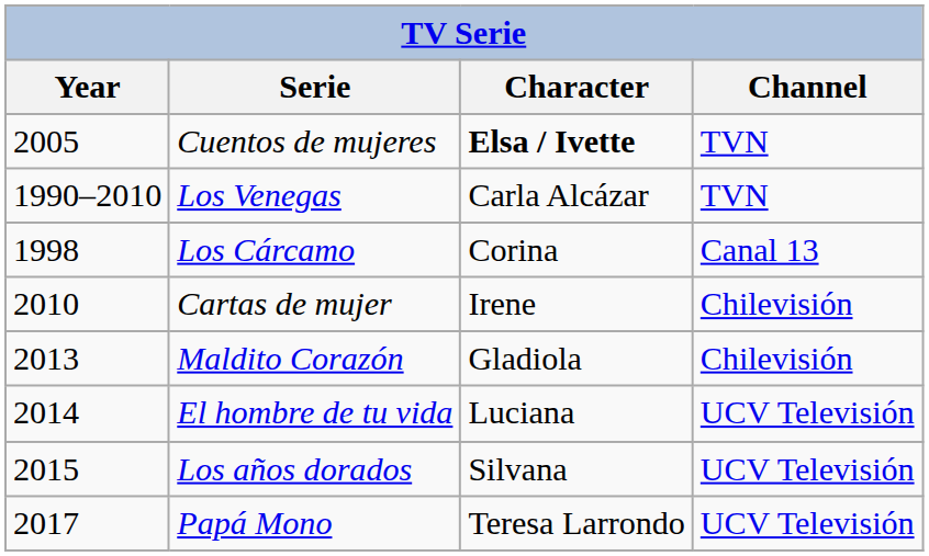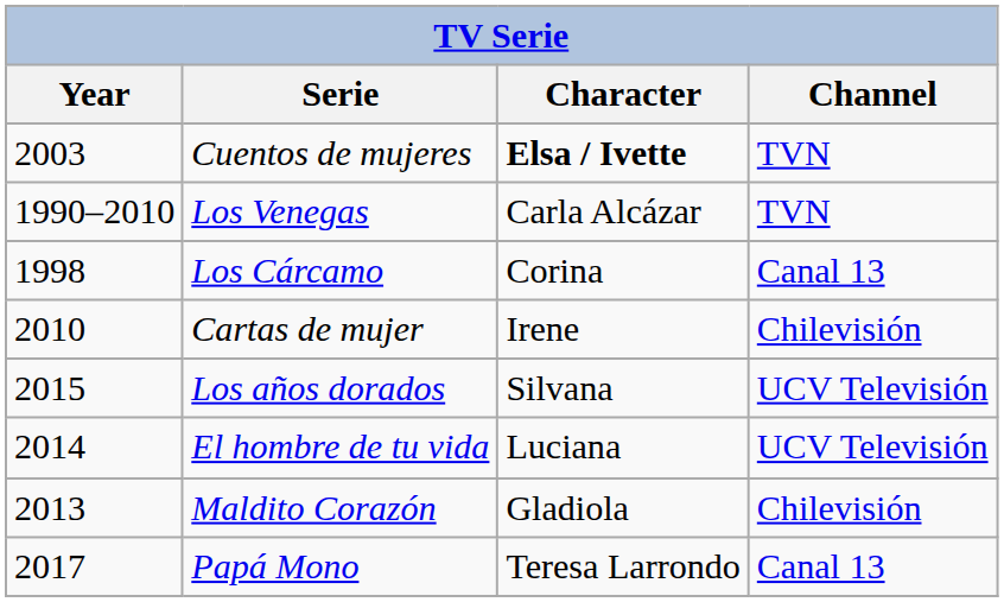Cuentos de mujeres | Year: 2005 -> 2003
rows swapped: Maldito Corazón <-> Los años dorados
Papá Mono | Channel: UCV Televisión -> Canal 13
